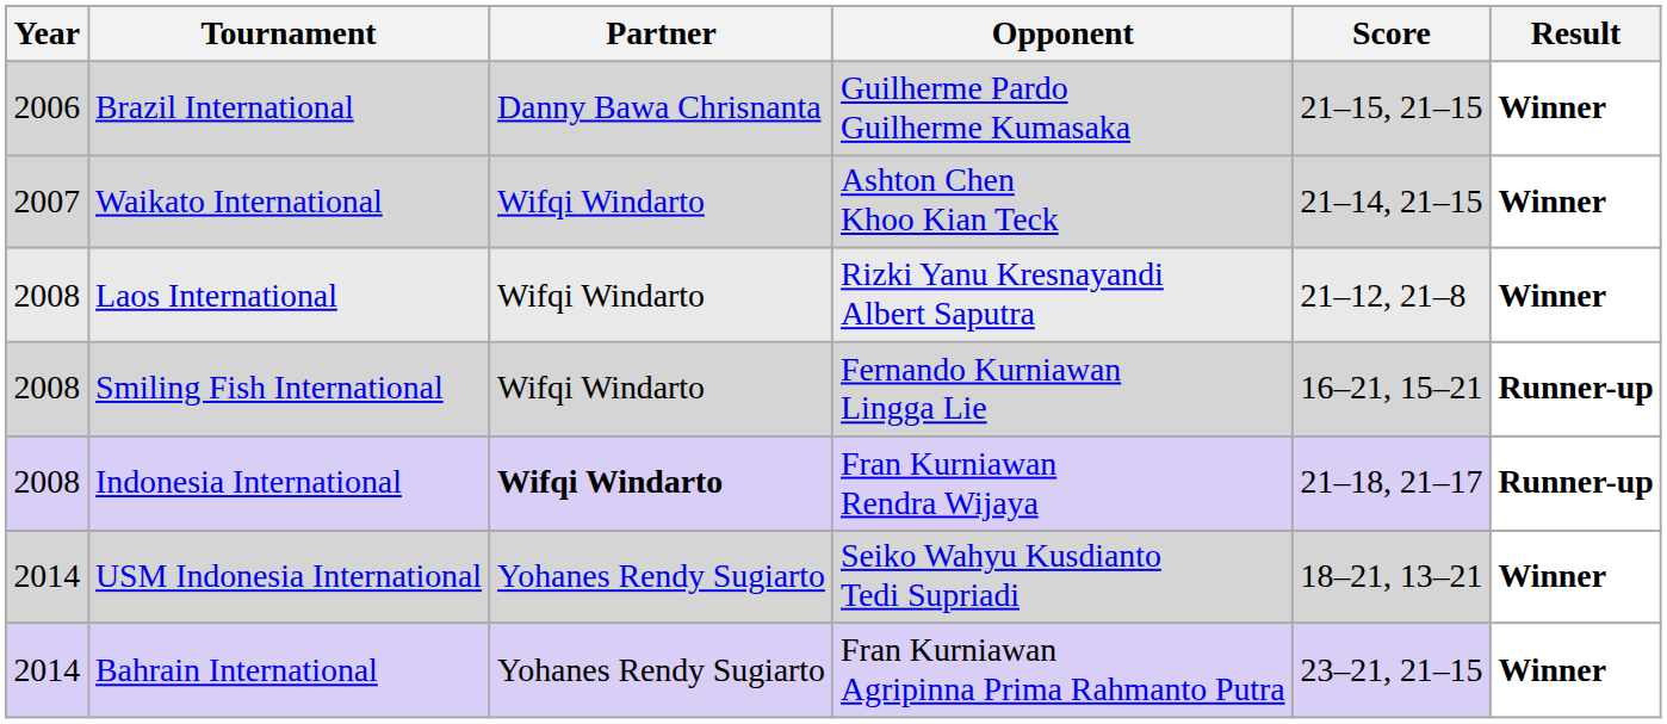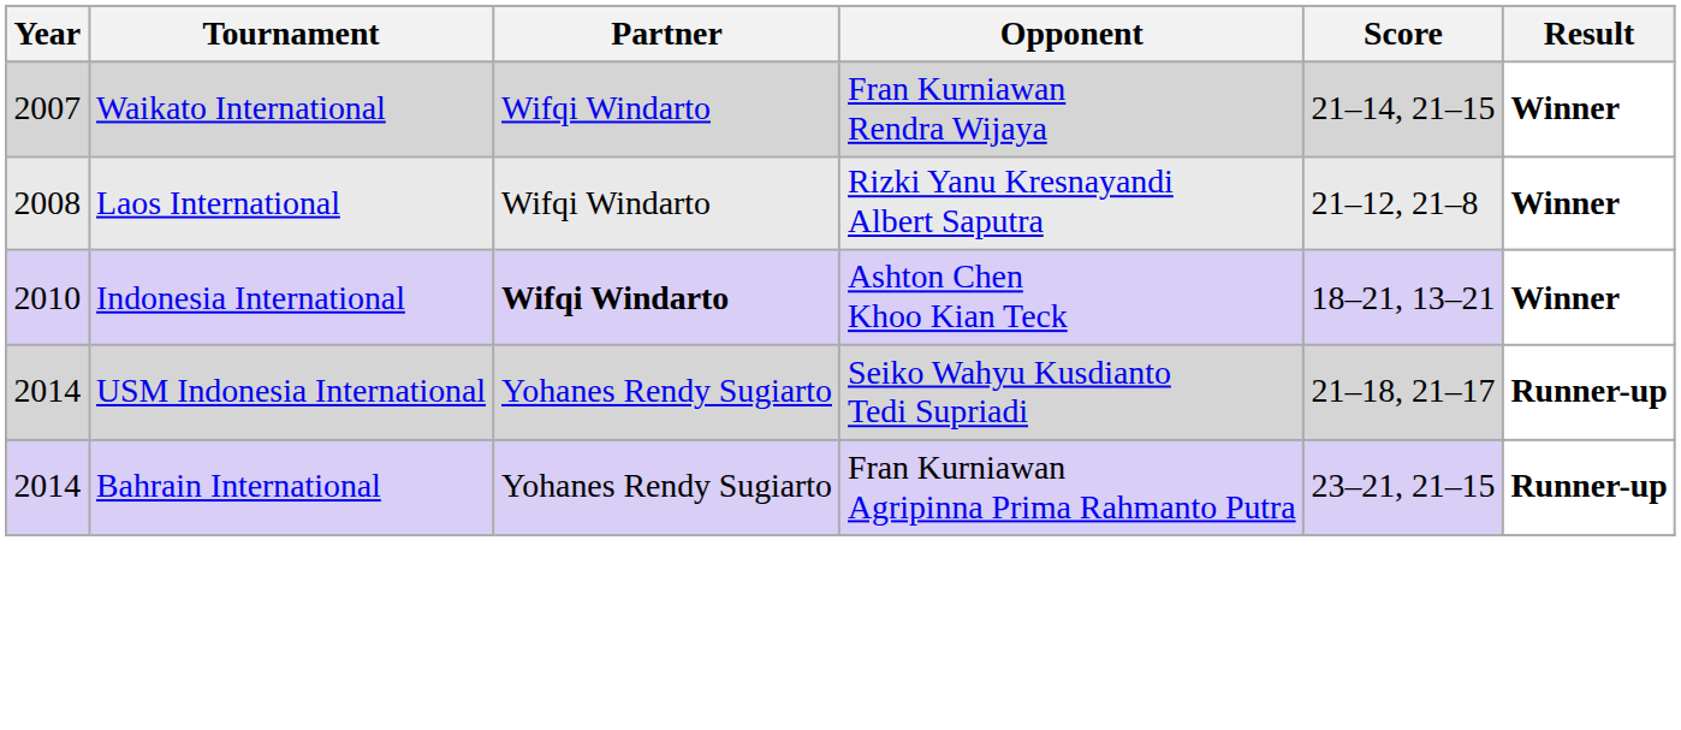- row: 2006 | Brazil International | Danny Bawa Chrisnanta | Guilherme Pardo Guilherme Kumasaka | 21–15, 21–15 | Winner
Waikato International | Opponent: Ashton Chen Khoo Kian Teck -> Fran Kurniawan Rendra Wijaya
- row: 2008 | Smiling Fish International | Wifqi Windarto | Fernando Kurniawan Lingga Lie | 16–21, 15–21 | Runner-up
Indonesia International | Year: 2008 -> 2010
Indonesia International | Opponent: Fran Kurniawan Rendra Wijaya -> Ashton Chen Khoo Kian Teck
Indonesia International | Score: 21–18, 21–17 -> 18–21, 13–21
Indonesia International | Result: Runner-up -> Winner
USM Indonesia International | Score: 18–21, 13–21 -> 21–18, 21–17
USM Indonesia International | Result: Winner -> Runner-up
Bahrain International | Result: Winner -> Runner-up
